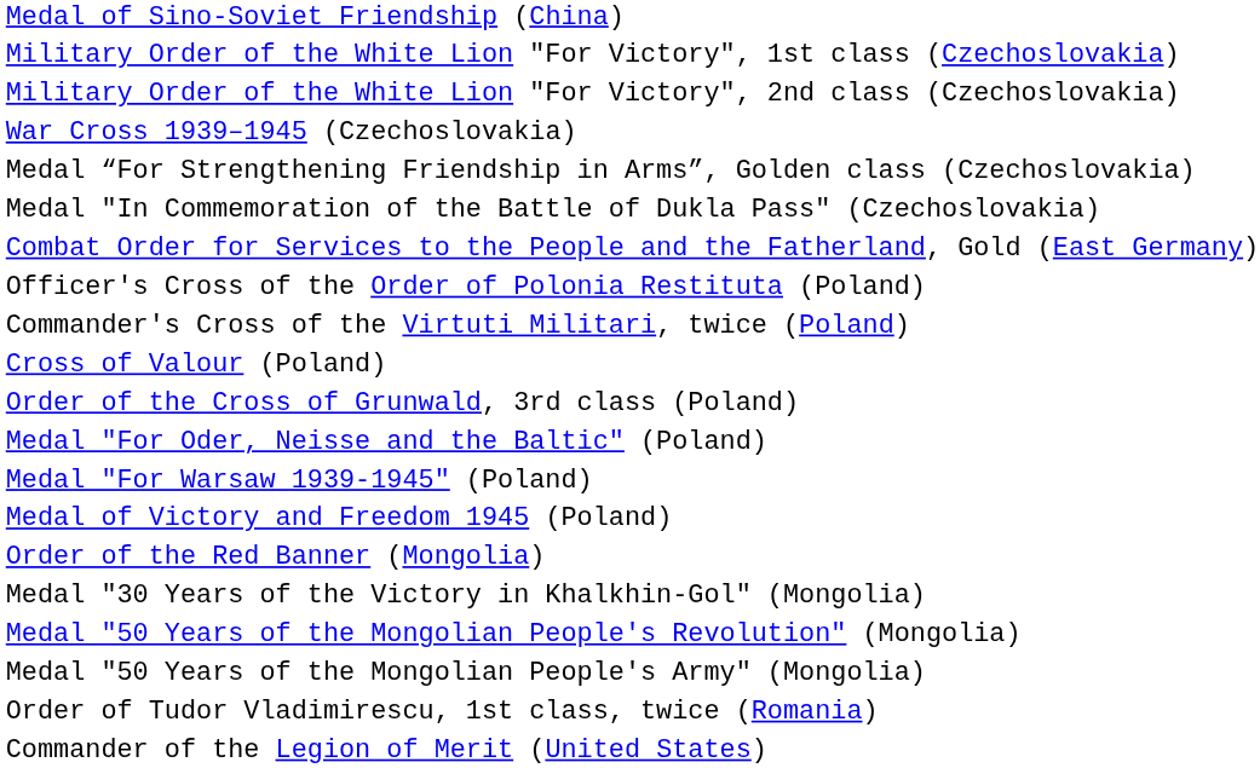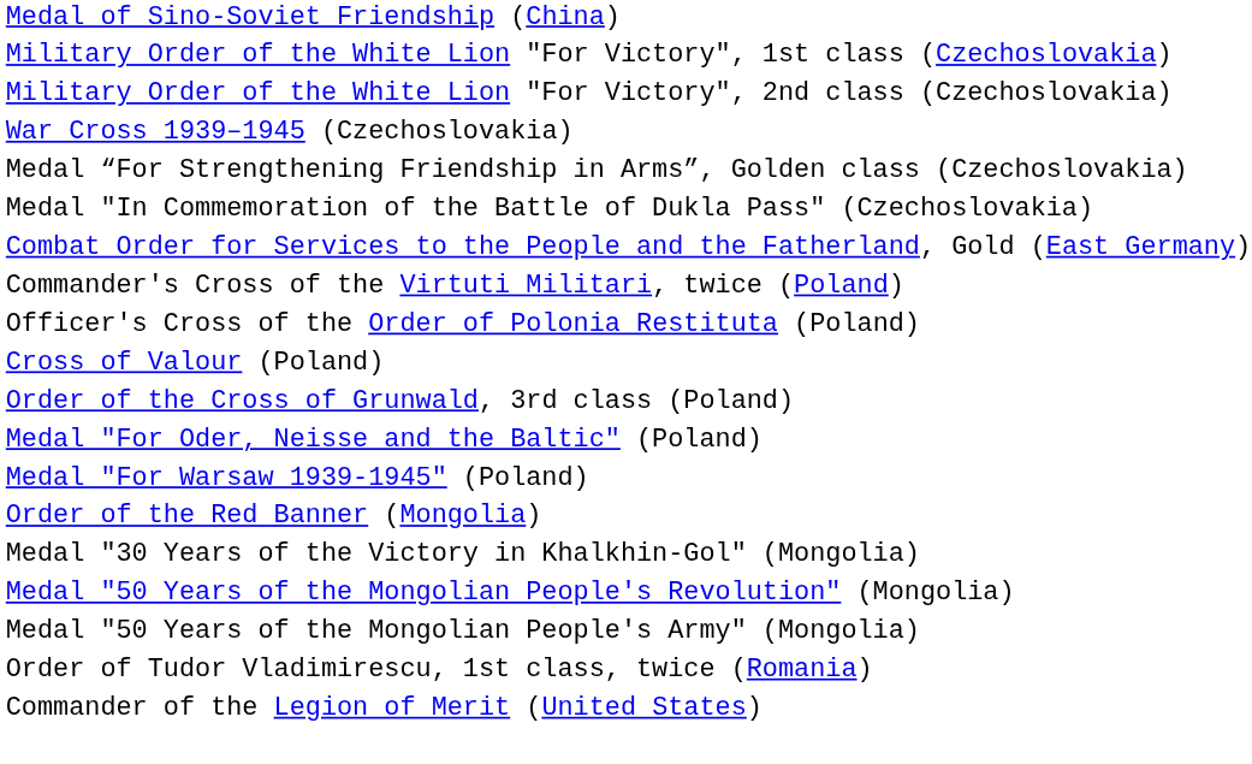rows swapped: Commander's Cross of the Virtuti Militari, twice (Poland) <-> Officer's Cross of the Order of Polonia Restituta (Poland)
- row: Medal of Victory and Freedom 1945 (Poland)
